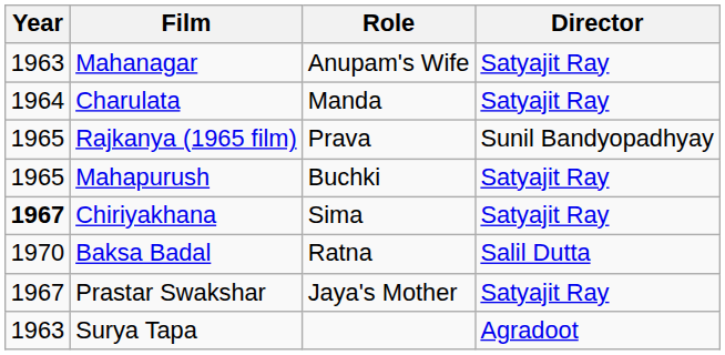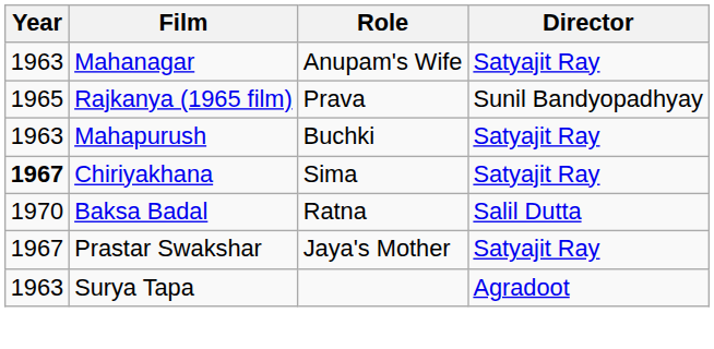- row: 1964 | Charulata | Manda | Satyajit Ray
Mahapurush | Year: 1965 -> 1963
